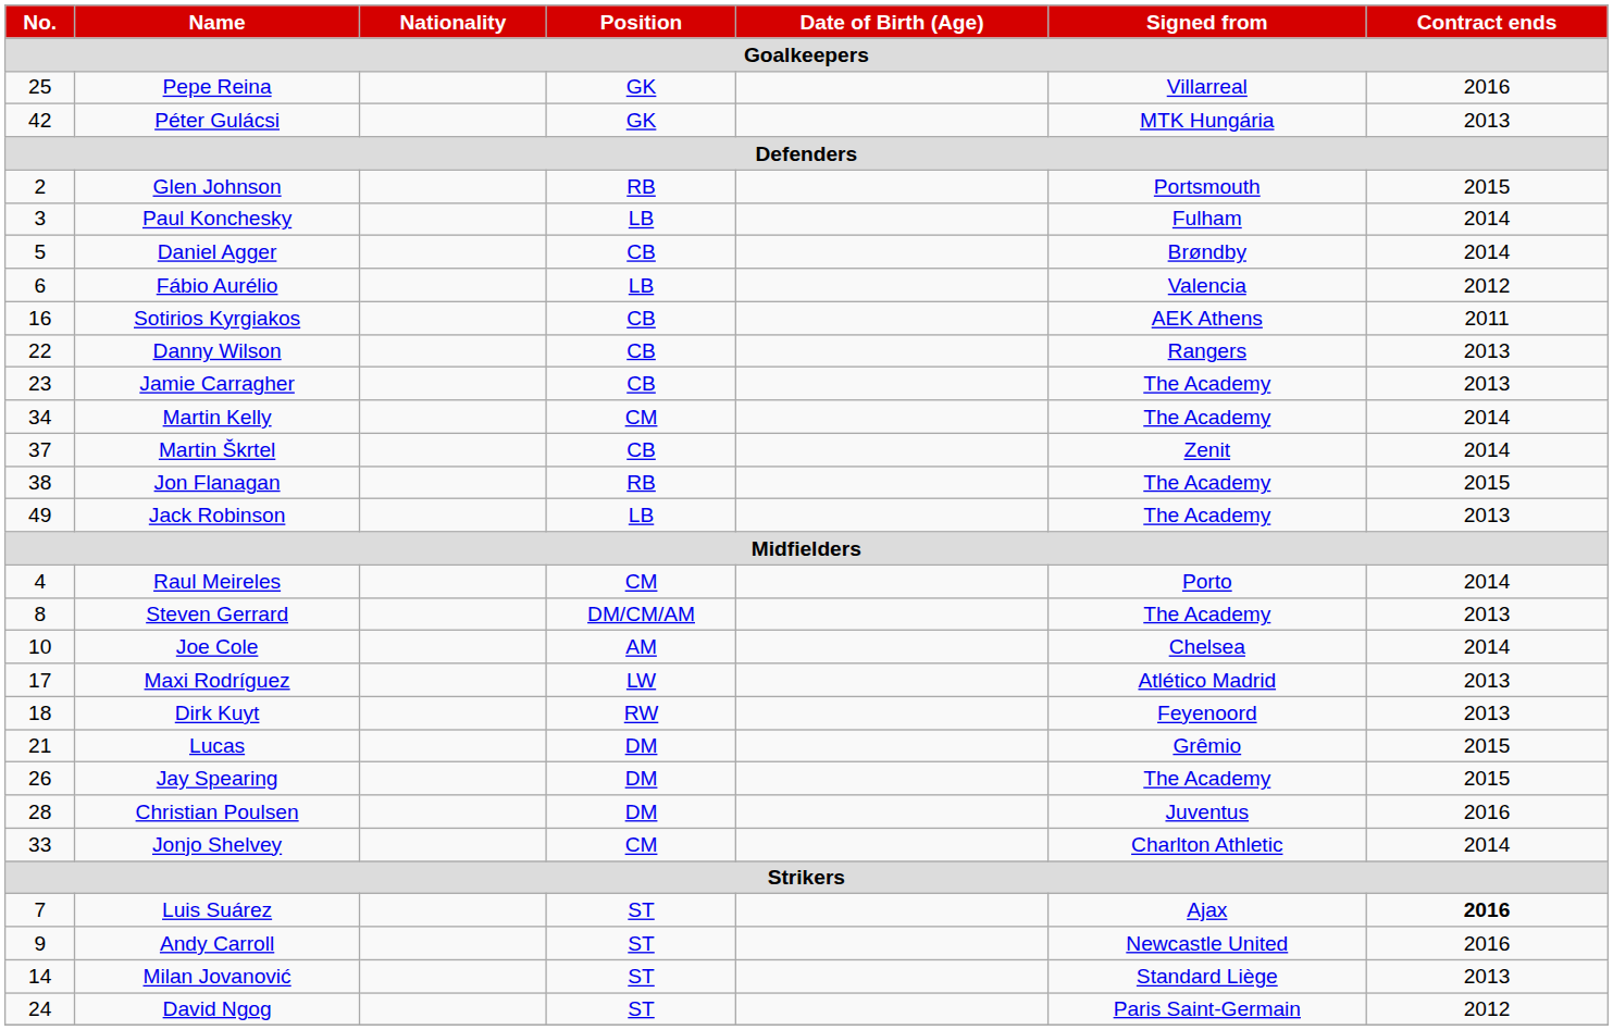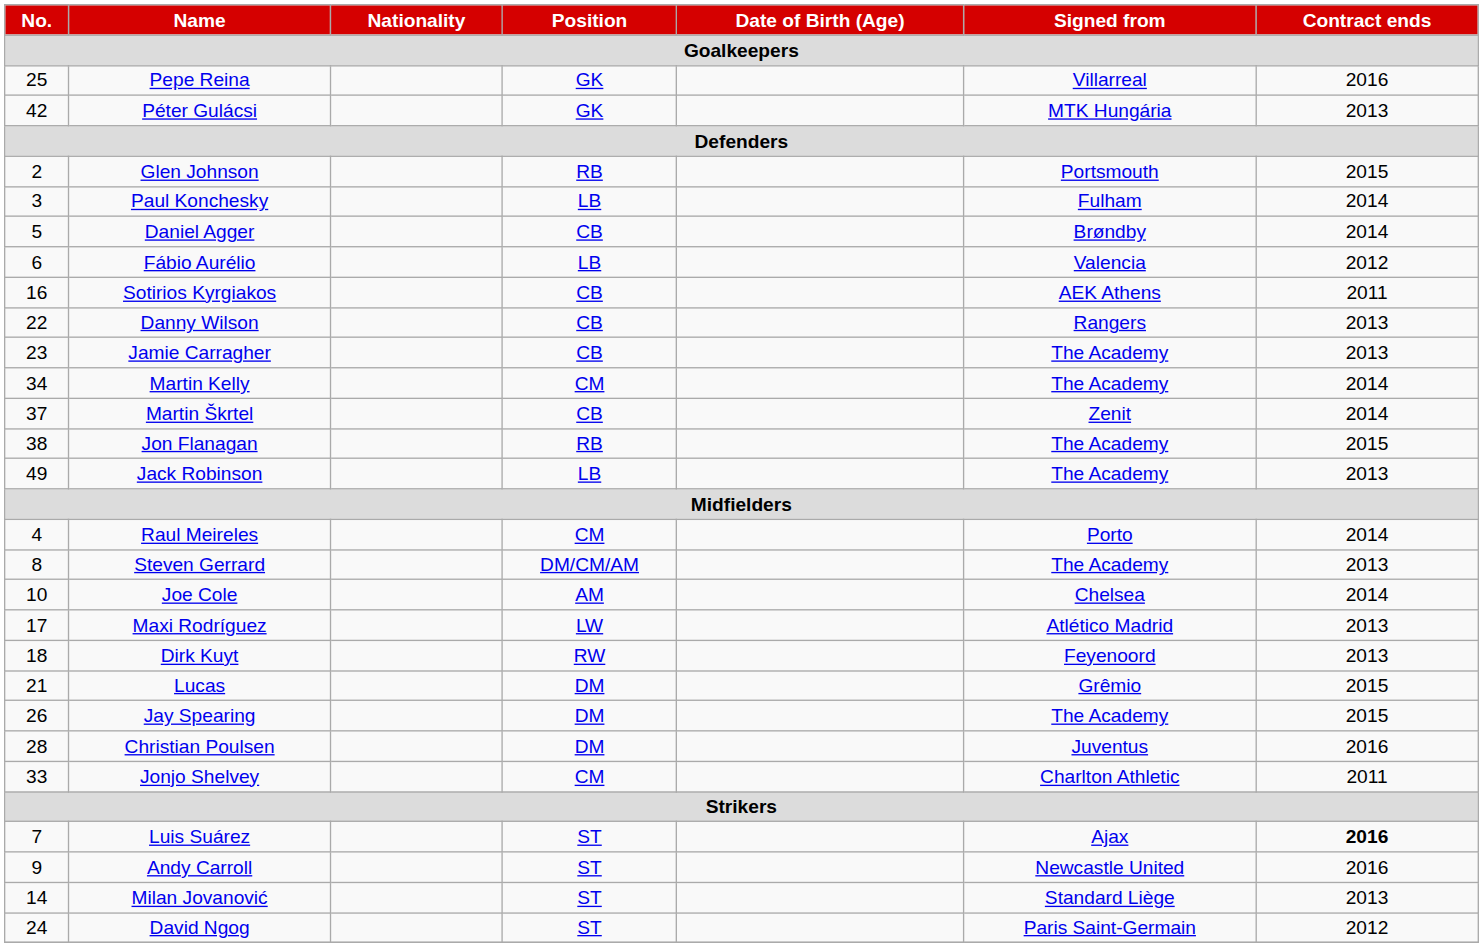Jonjo Shelvey | Contract ends: 2014 -> 2011
